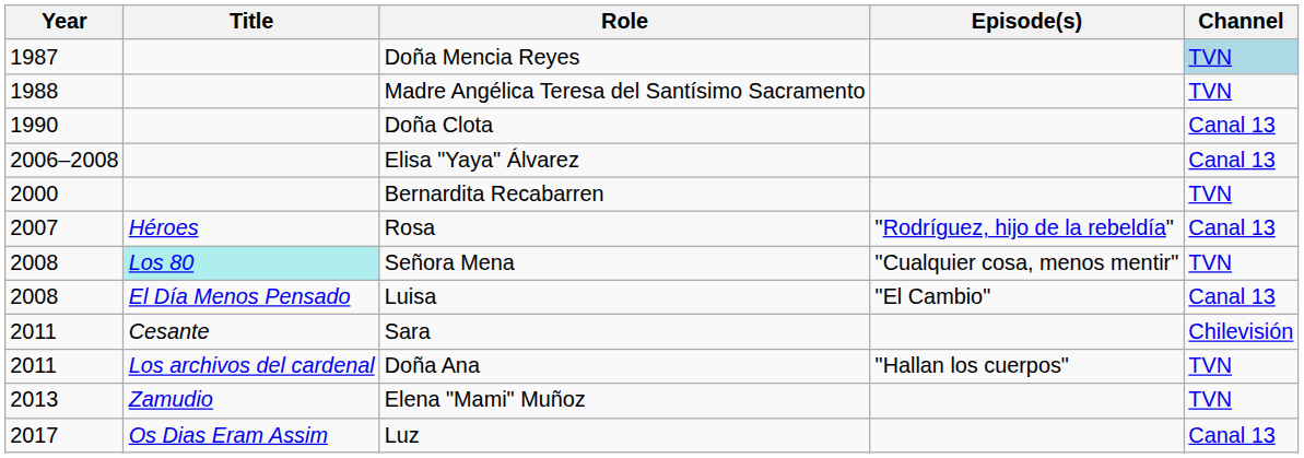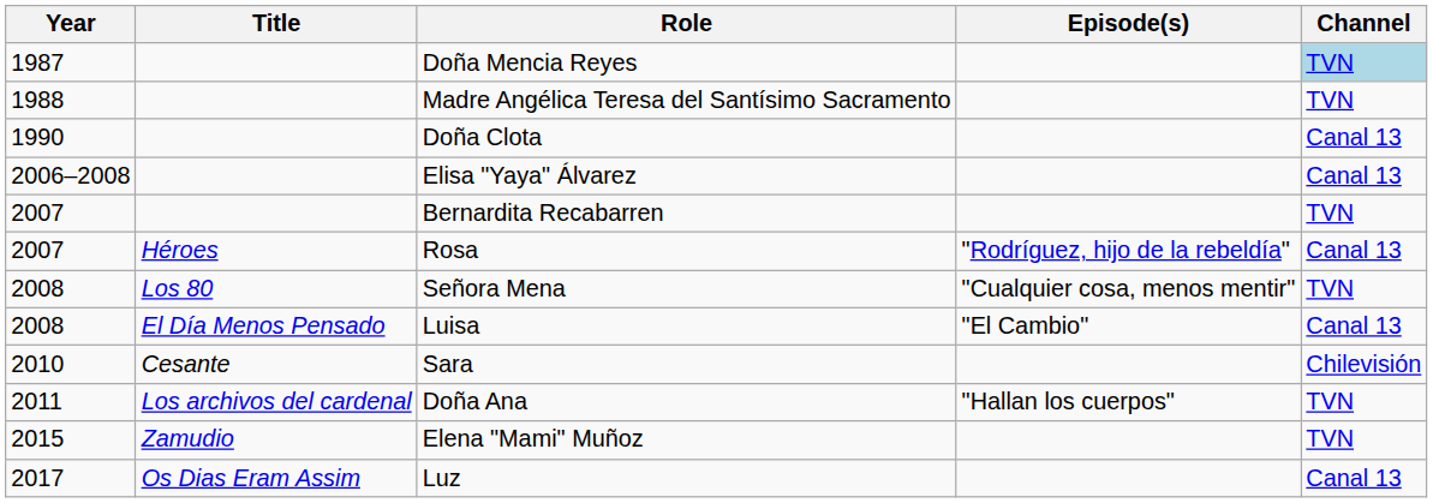Bernardita Recabarren | Year: 2000 -> 2007
Señora Mena | Title: paleturquoise background -> no background
Sara | Year: 2011 -> 2010
Elena "Mami" Muñoz | Year: 2013 -> 2015
